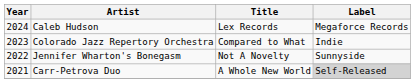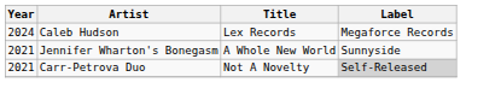- row: 2023 | Colorado Jazz Repertory Orchestra | Compared to What | Indie
Jennifer Wharton's Bonegasm | Year: 2022 -> 2021
Jennifer Wharton's Bonegasm | Title: Not A Novelty -> A Whole New World
Carr-Petrova Duo | Title: A Whole New World -> Not A Novelty
